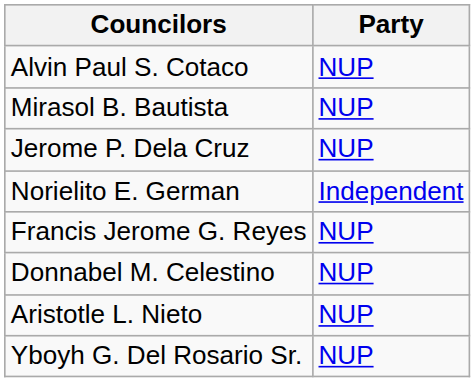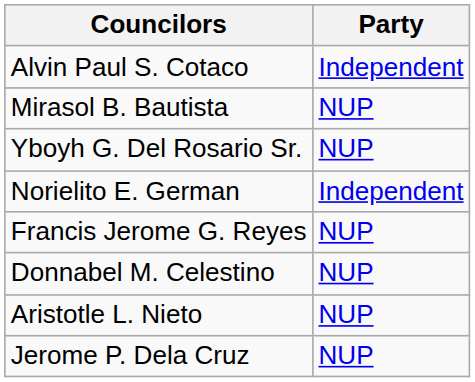Alvin Paul S. Cotaco | Party: NUP -> Independent
rows swapped: Yboyh G. Del Rosario Sr. <-> Jerome P. Dela Cruz
